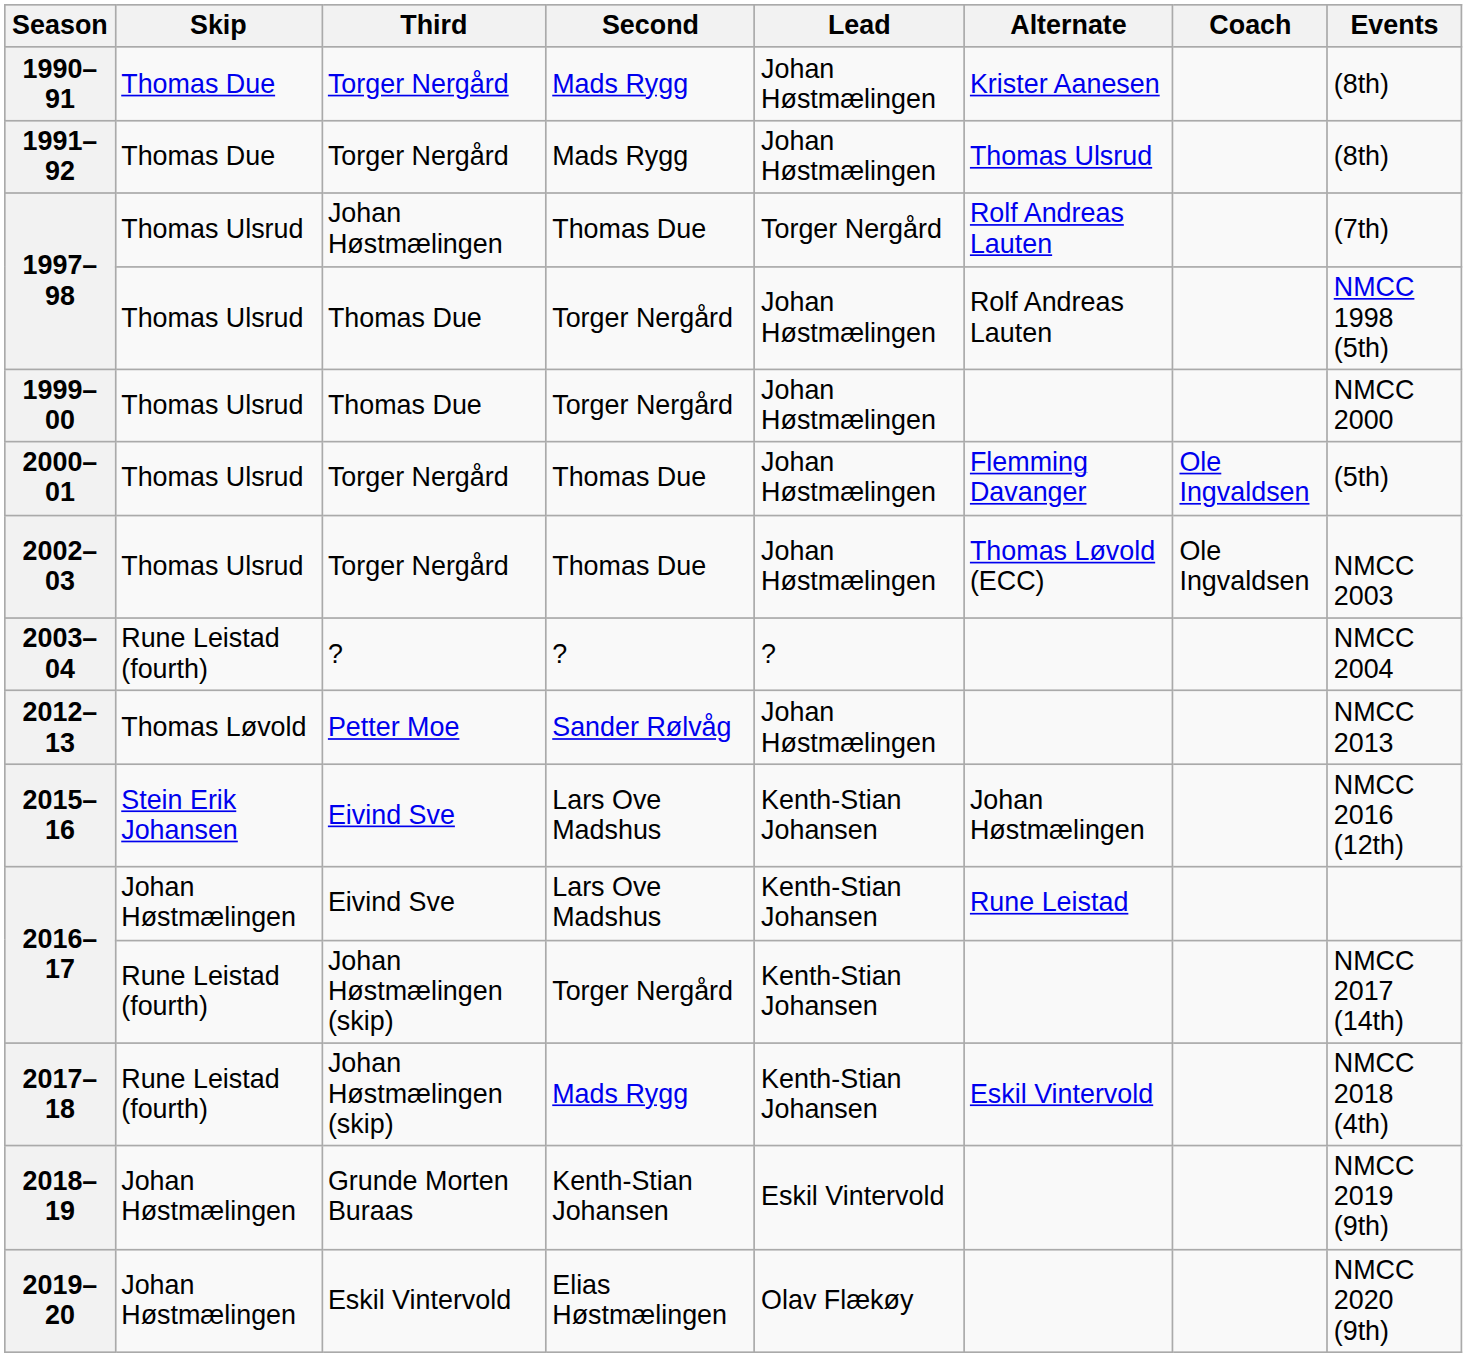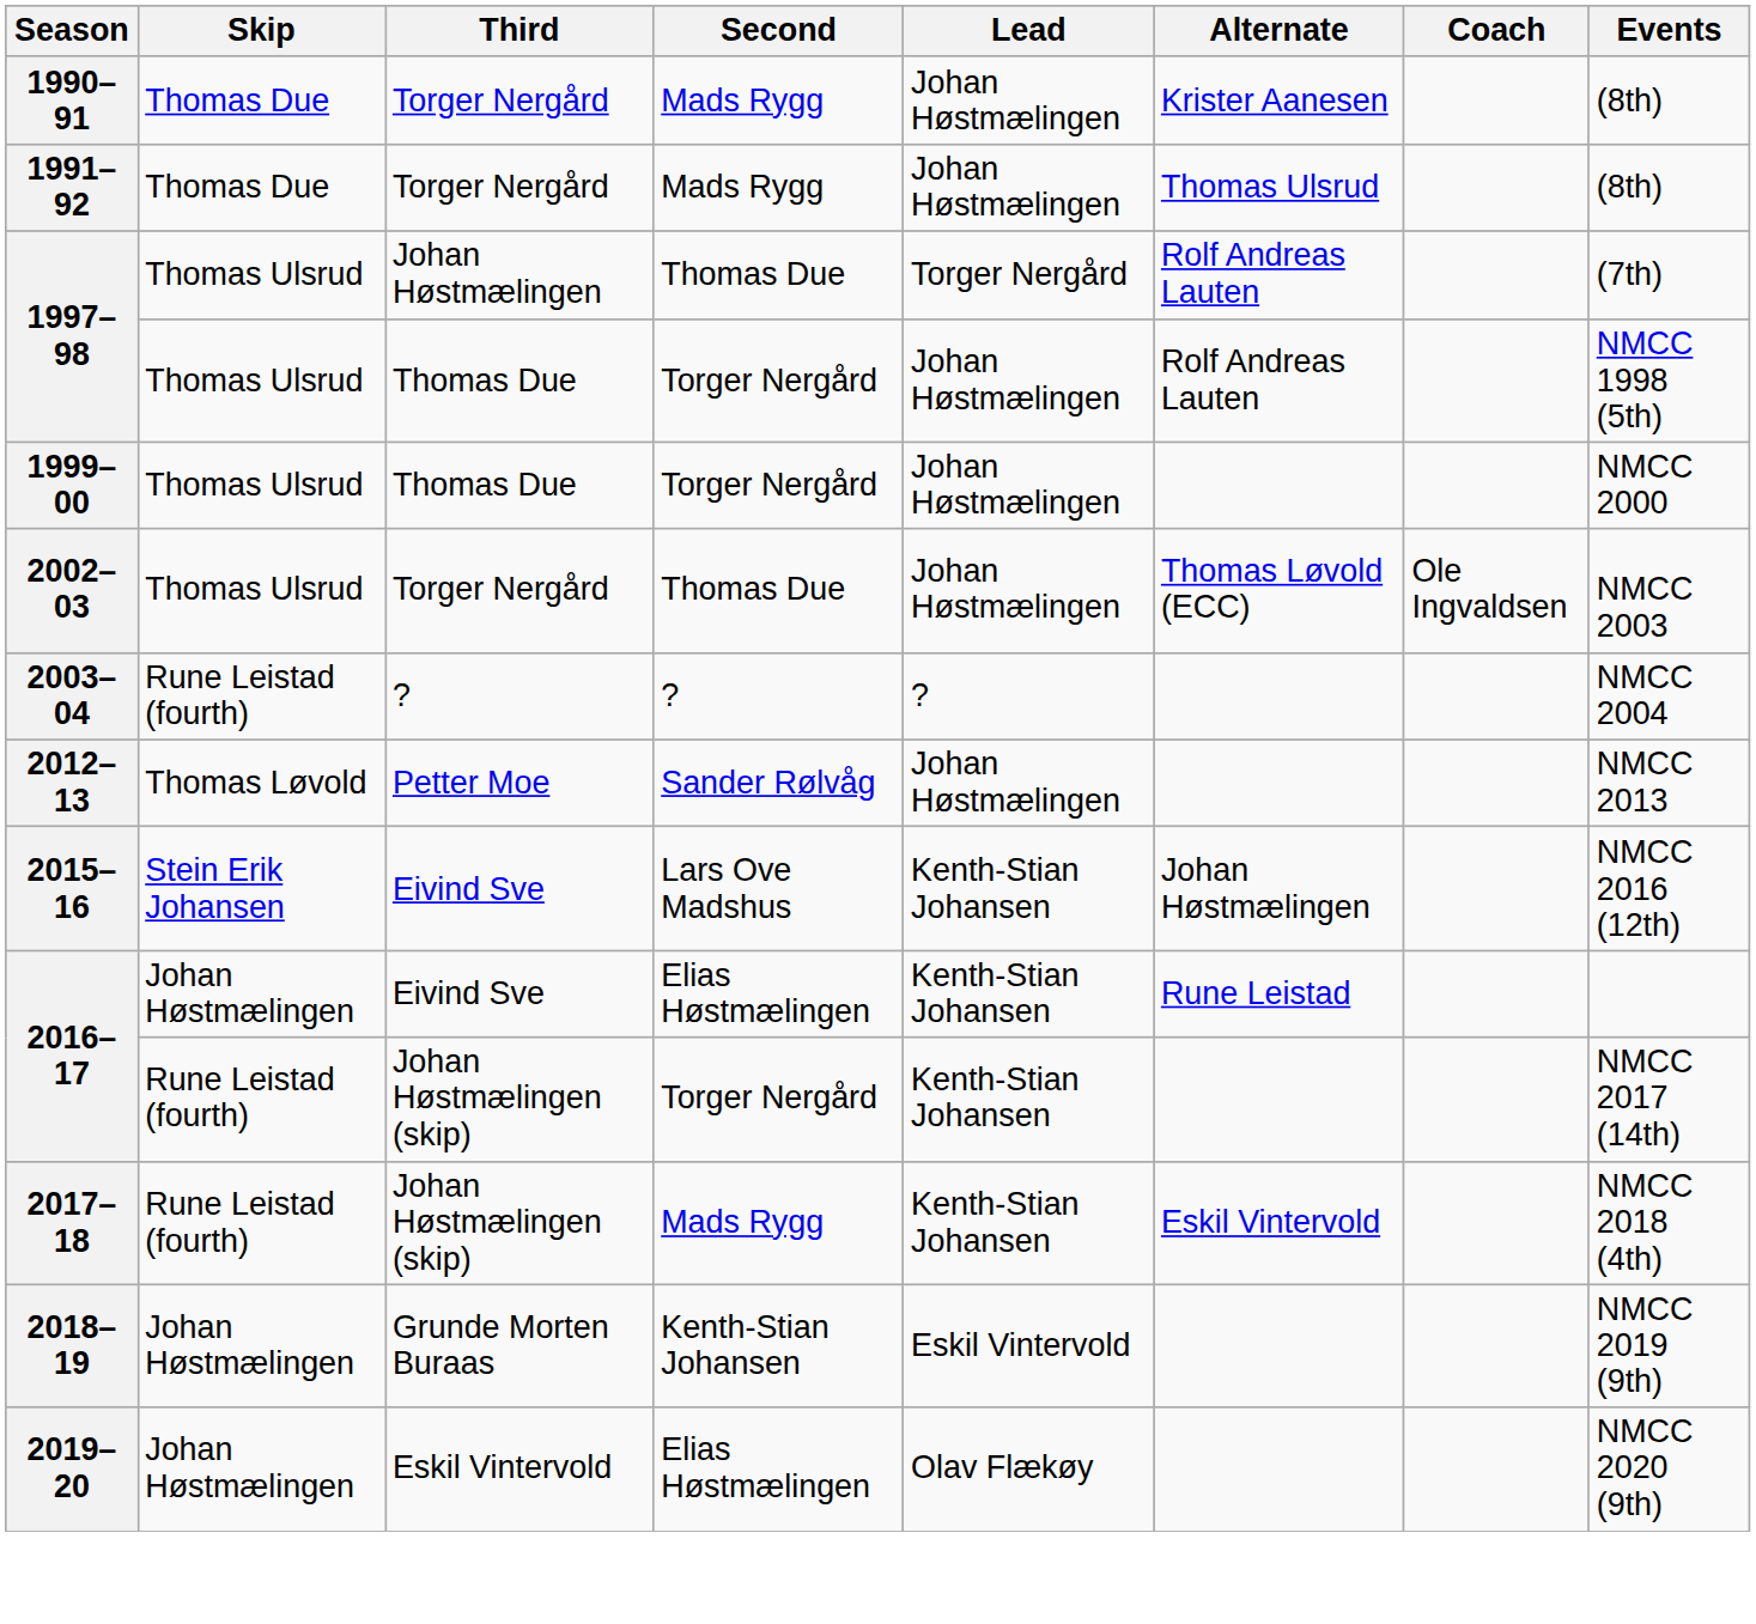- row: 2000–01 | Thomas Ulsrud | Torger Nergård | Thomas Due | Johan Høstmælingen | Flemming Davanger | Ole Ingvaldsen | (5th)
2016–17 / Eivind Sve | Second: Lars Ove Madshus -> Elias Høstmælingen
